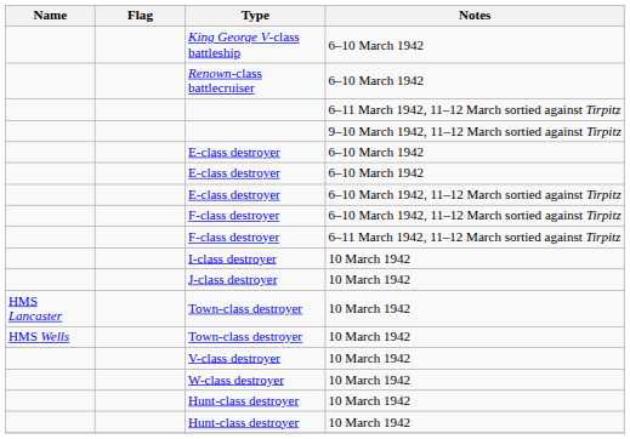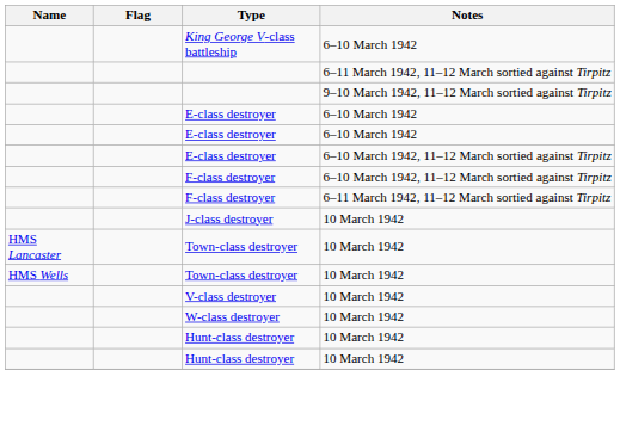- row: Renown-class battlecruiser | 6–10 March 1942
- row: I-class destroyer | 10 March 1942
